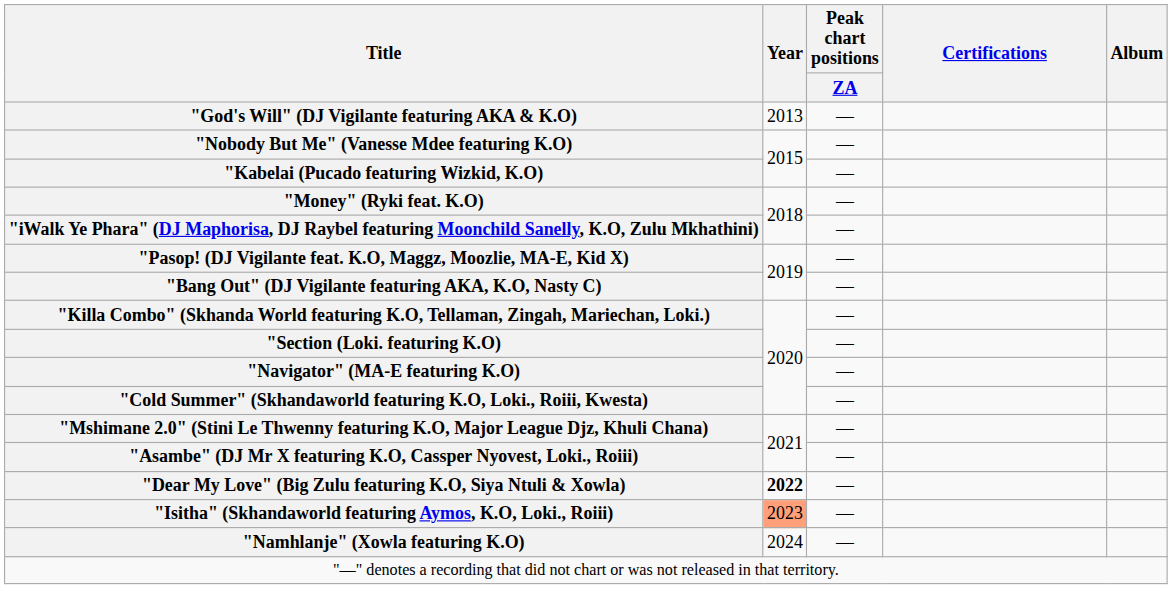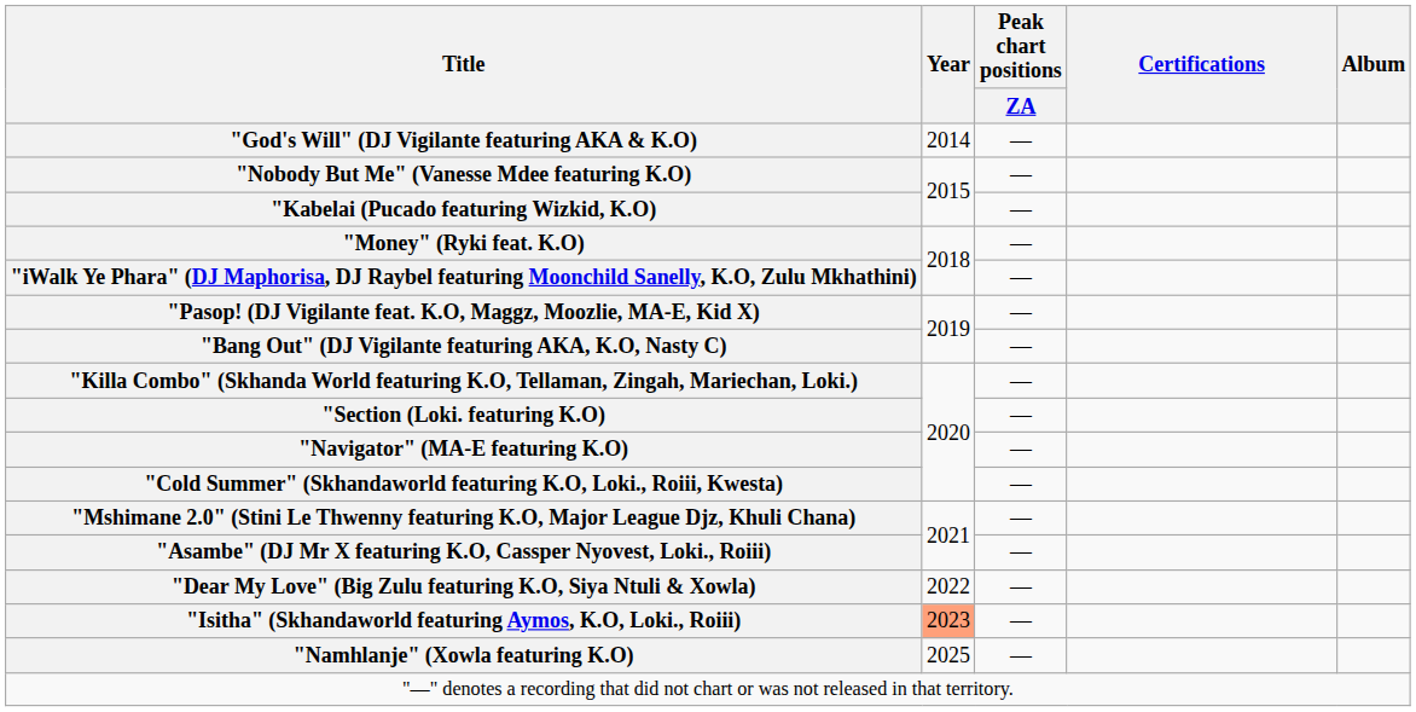"God's Will" (DJ Vigilante featuring AKA & K.O) | Year: 2013 -> 2014
"Dear My Love" (Big Zulu featuring K.O, Siya Ntuli & Xowla) | Year: bold -> normal
"Namhlanje" (Xowla featuring K.O) | Year: 2024 -> 2025
